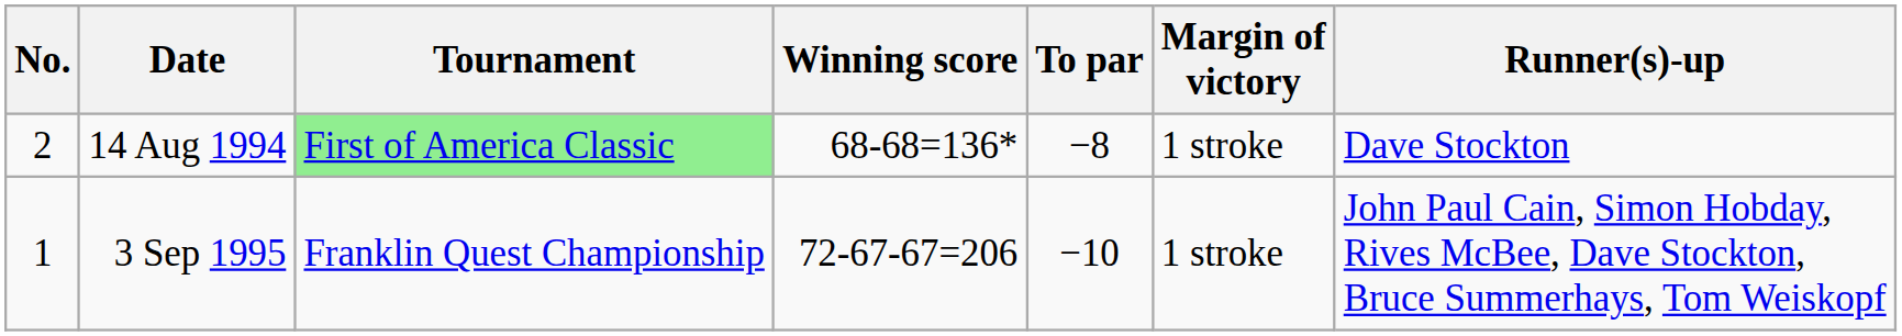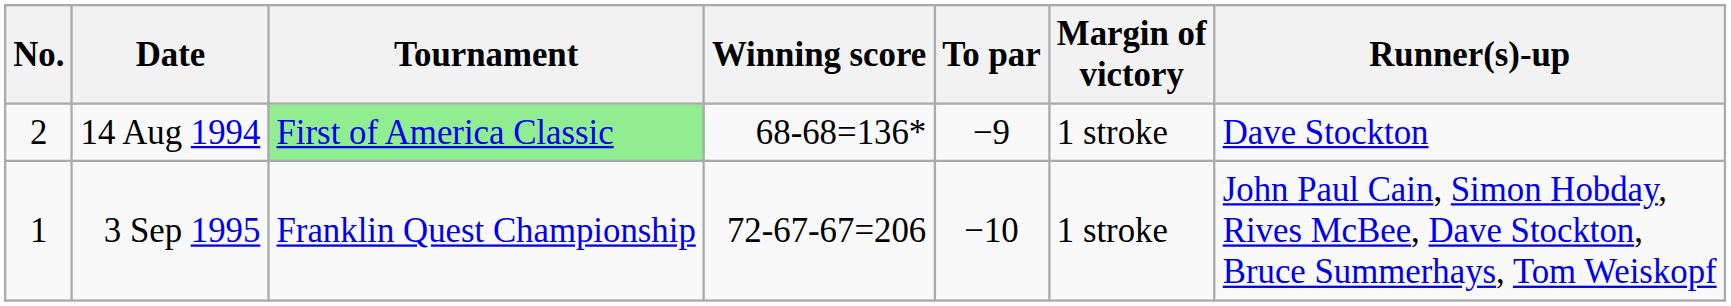14 Aug 1994 | To par: −8 -> −9
